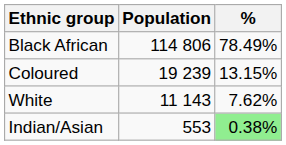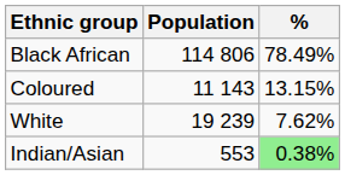Coloured | Population: 19 239 -> 11 143
White | Population: 11 143 -> 19 239
